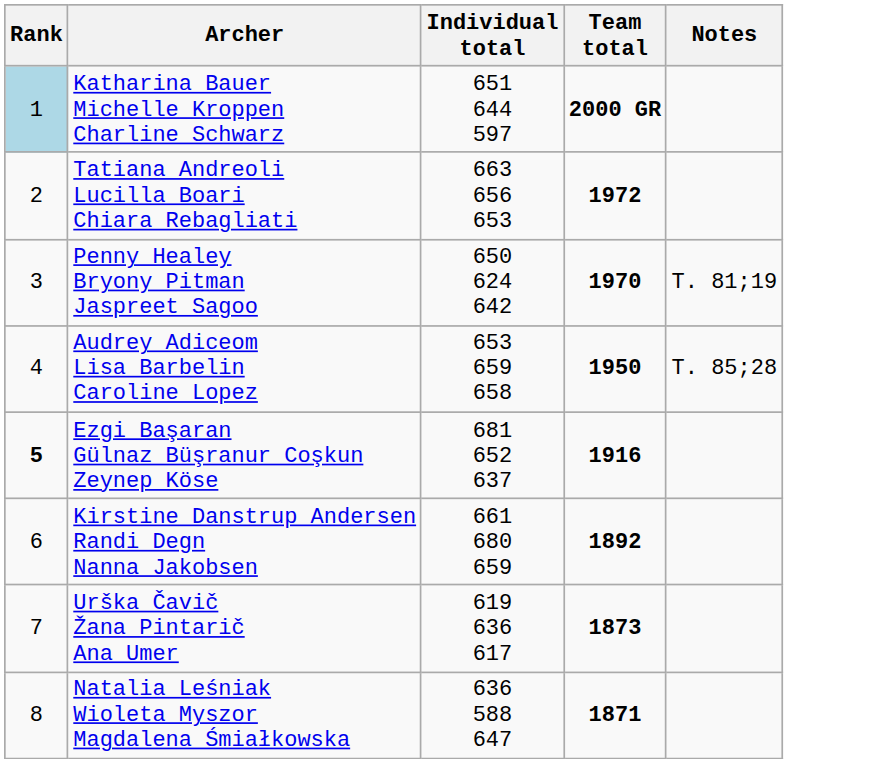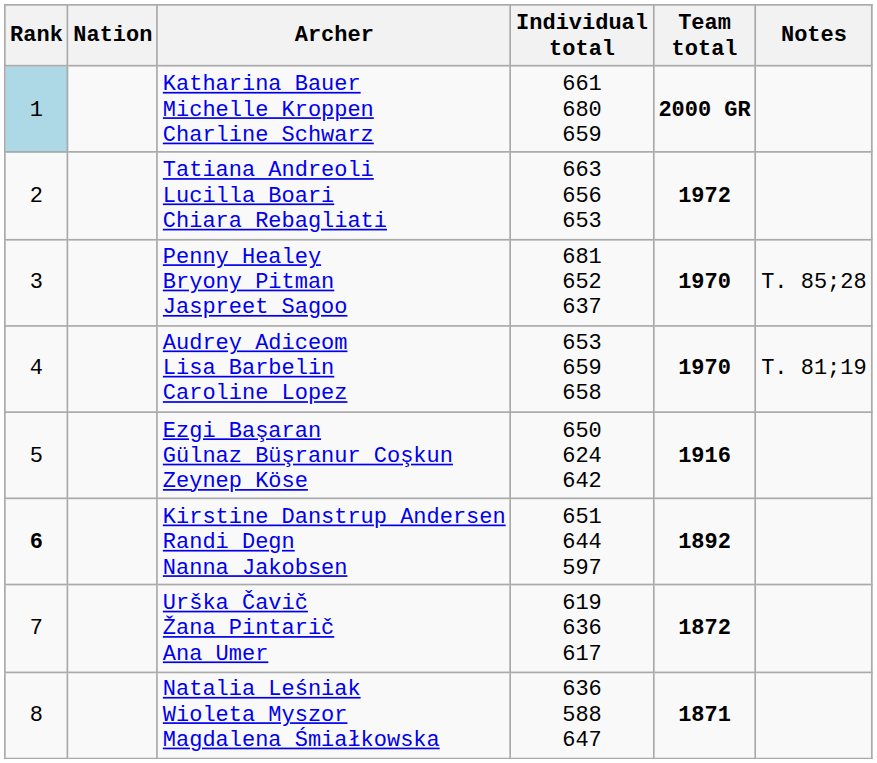+ column: Nation
Katharina Bauer Michelle Kroppen Charline Schwarz | Individual total: 651 644 597 -> 661 680 659
Penny Healey Bryony Pitman Jaspreet Sagoo | Individual total: 650 624 642 -> 681 652 637
Penny Healey Bryony Pitman Jaspreet Sagoo | Notes: T. 81;19 -> T. 85;28
Audrey Adiceom Lisa Barbelin Caroline Lopez | Team total: 1950 -> 1970
Audrey Adiceom Lisa Barbelin Caroline Lopez | Notes: T. 85;28 -> T. 81;19
Ezgi Başaran Gülnaz Büşranur Coşkun Zeynep Köse | Rank: bold -> normal
Ezgi Başaran Gülnaz Büşranur Coşkun Zeynep Köse | Individual total: 681 652 637 -> 650 624 642
Kirstine Danstrup Andersen Randi Degn Nanna Jakobsen | Rank: normal -> bold
Kirstine Danstrup Andersen Randi Degn Nanna Jakobsen | Individual total: 661 680 659 -> 651 644 597
Urška Čavič Žana Pintarič Ana Umer | Team total: 1873 -> 1872
